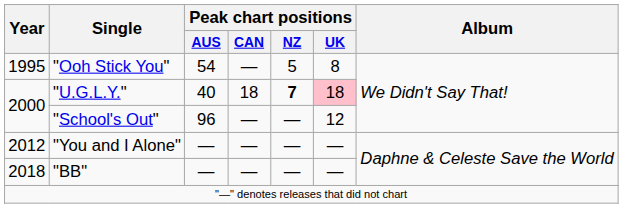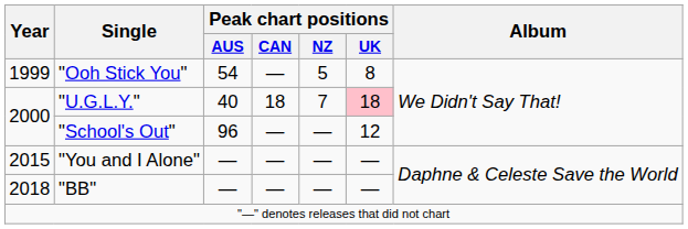"Ooh Stick You" | Year: 1995 -> 1999
"U.G.L.Y." | Peak chart positions / NZ: bold -> normal
"You and I Alone" | Year: 2012 -> 2015
